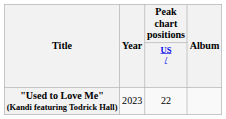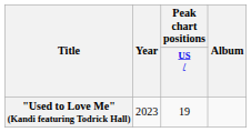"Used to Love Me" (Kandi featuring Todrick Hall) | Peak chart positions / US: 22 -> 19
